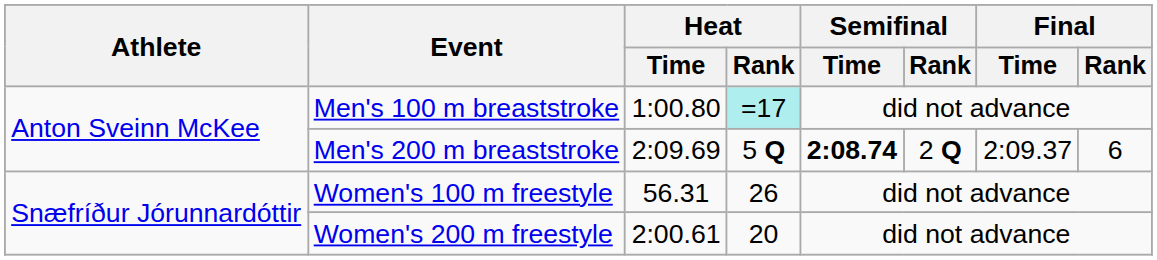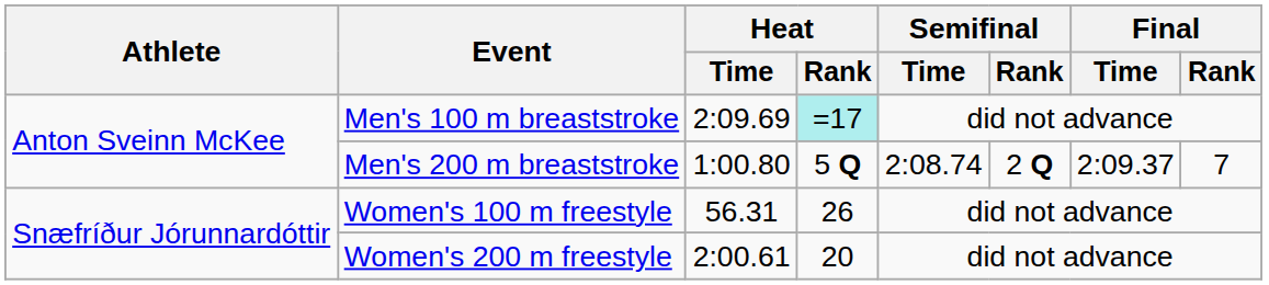Men's 100 m breaststroke | Heat / Time: 1:00.80 -> 2:09.69
Men's 200 m breaststroke | Heat / Time: 2:09.69 -> 1:00.80
Men's 200 m breaststroke | Semifinal / Time: bold -> normal
Men's 200 m breaststroke | Final / Rank: 6 -> 7
